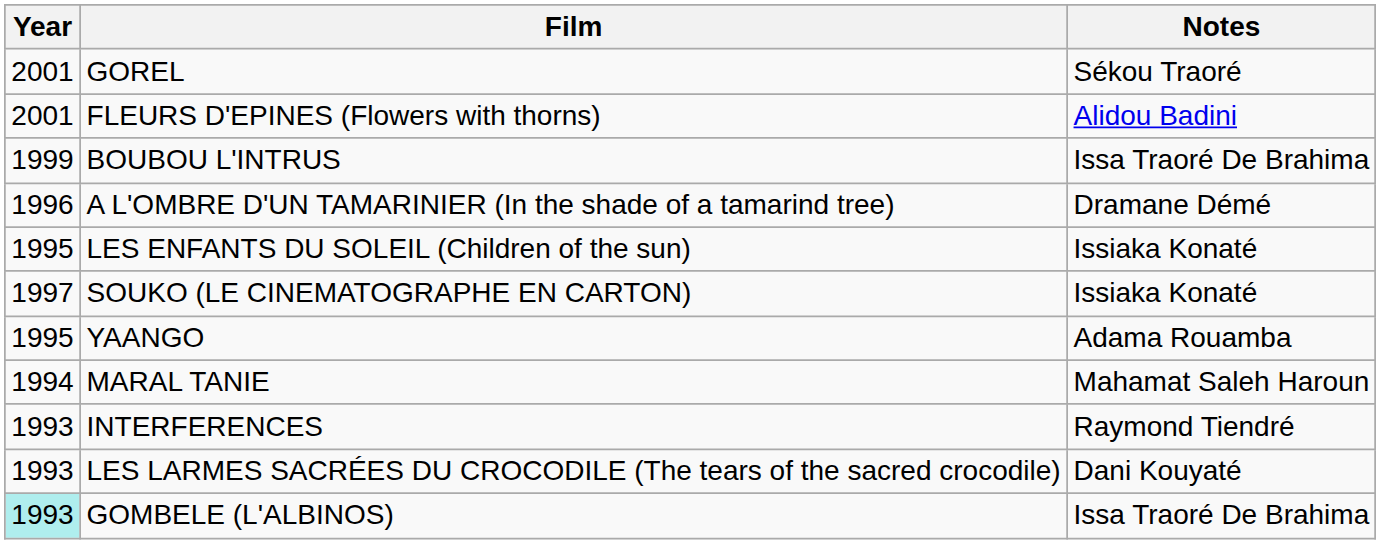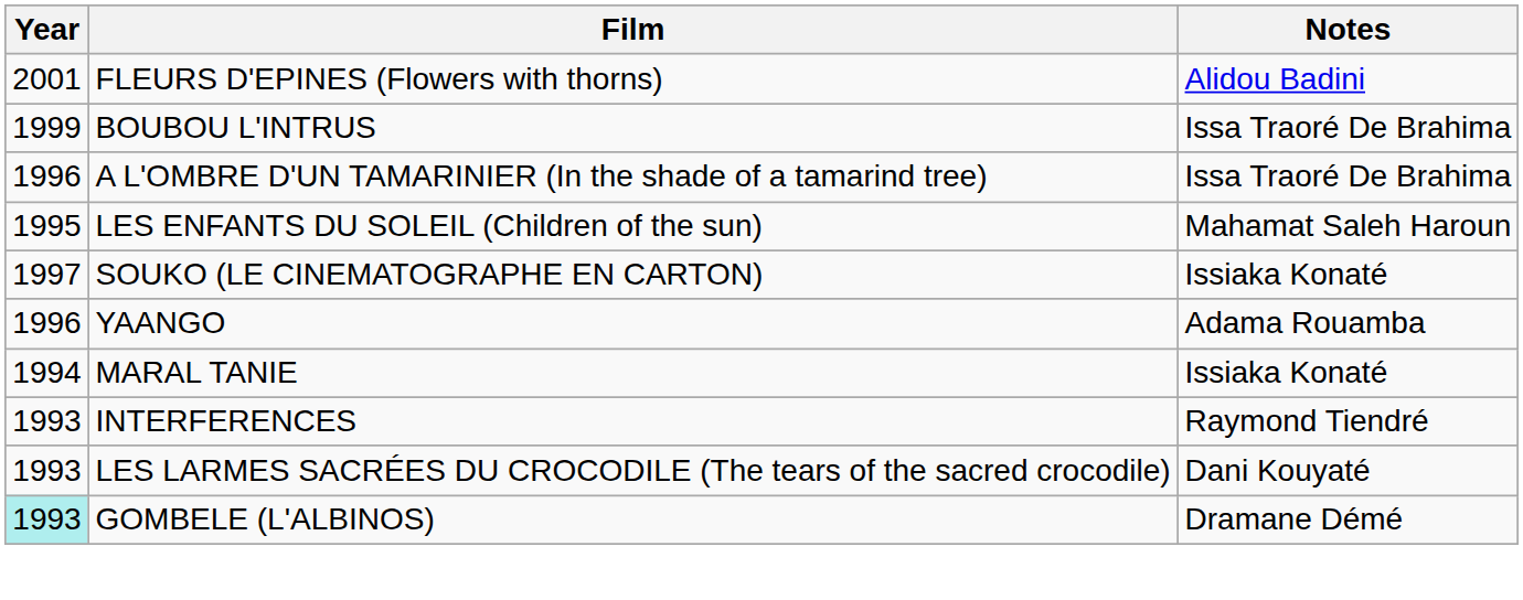- row: 2001 | GOREL | Sékou Traoré
A L'OMBRE D'UN TAMARINIER (In the shade of a tamarind tree) | Notes: Dramane Démé -> Issa Traoré De Brahima
LES ENFANTS DU SOLEIL (Children of the sun) | Notes: Issiaka Konaté -> Mahamat Saleh Haroun
YAANGO | Year: 1995 -> 1996
MARAL TANIE | Notes: Mahamat Saleh Haroun -> Issiaka Konaté
GOMBELE (L'ALBINOS) | Notes: Issa Traoré De Brahima -> Dramane Démé
